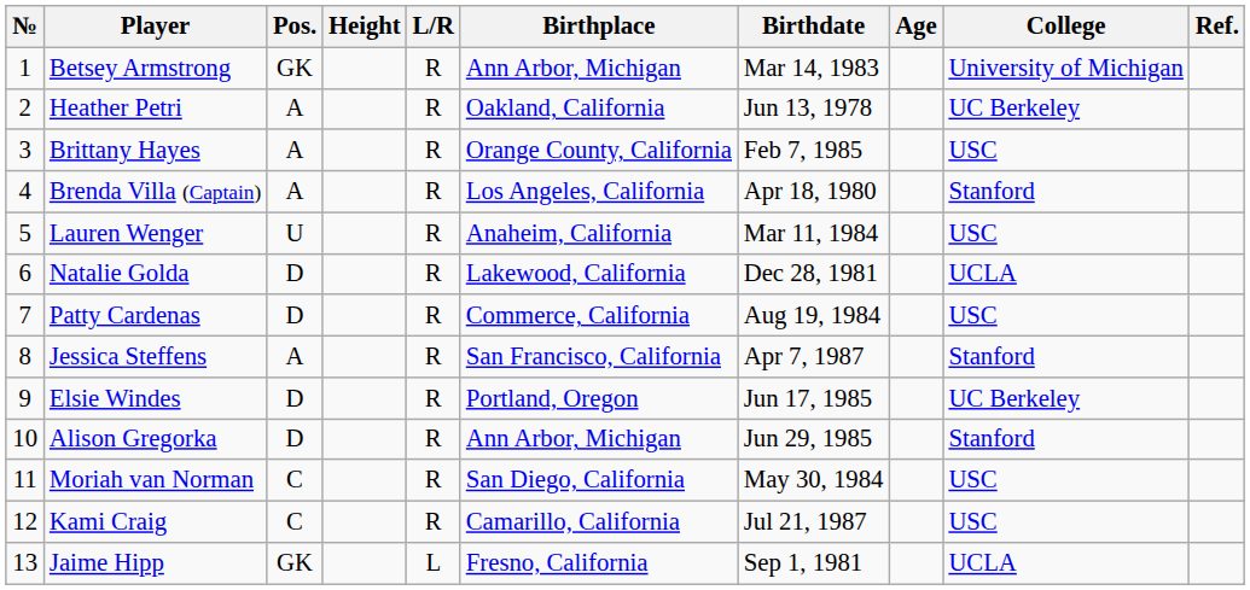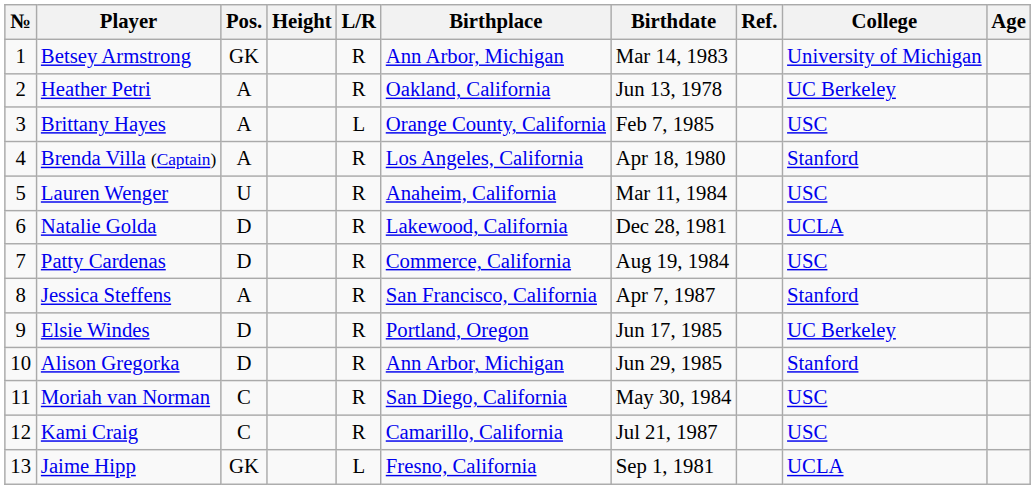columns swapped: Age <-> Ref.
Brittany Hayes | L/R: R -> L
